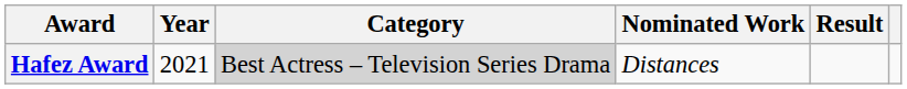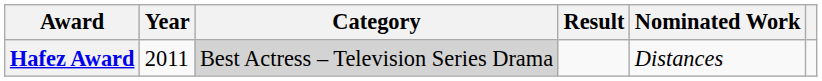columns swapped: Nominated Work <-> Result
Hafez Award | Year: 2021 -> 2011
